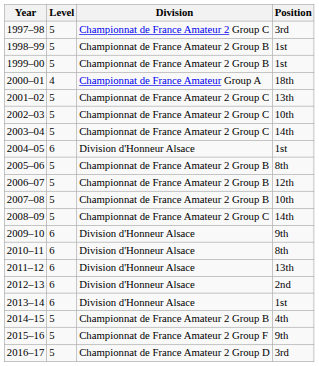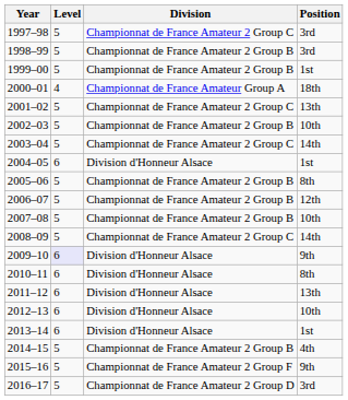1998–99 | Position: 1st -> 3rd
2002–03 | Division: Championnat de France Amateur 2 Group C -> Championnat de France Amateur 2 Group B
2009–10 | Level: no background -> lavender background
2012–13 | Position: 2nd -> 10th
